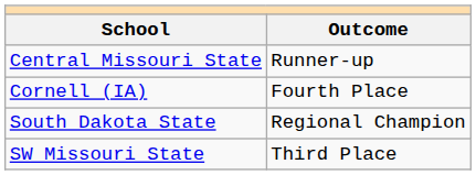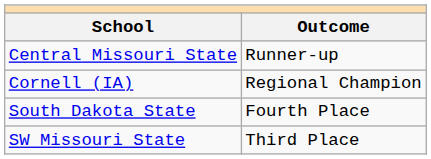Cornell (IA) | Outcome: Fourth Place -> Regional Champion
South Dakota State | Outcome: Regional Champion -> Fourth Place
